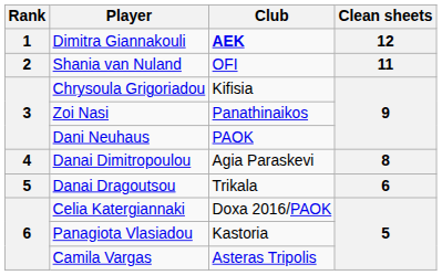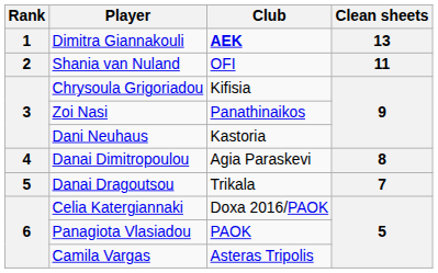Dimitra Giannakouli | Clean sheets: 12 -> 13
Dani Neuhaus | Club: PAOK -> Kastoria
Danai Dragoutsou | Clean sheets: 6 -> 7
Panagiota Vlasiadou | Club: Kastoria -> PAOK
